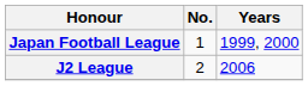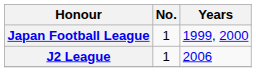J2 League | No.: 2 -> 1
